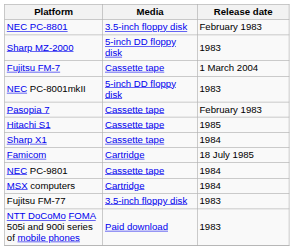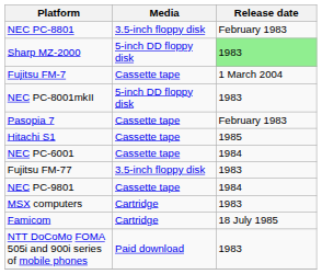Sharp MZ-2000 | Release date: no background -> lightgreen background
- row: Sharp X1 | Cassette tape | 1984
+ row: NEC PC-6001 | Cassette tape | 1984
rows swapped: Fujitsu FM-77 <-> Famicom
MSX computers | Release date: 1984 -> 1983
